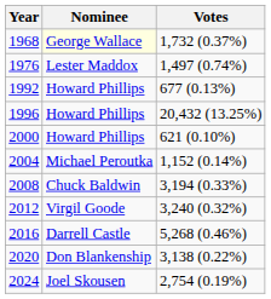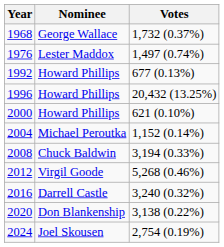1968 | Nominee: lightyellow background -> no background
2012 | Votes: 3,240 (0.32%) -> 5,268 (0.46%)
2016 | Votes: 5,268 (0.46%) -> 3,240 (0.32%)
